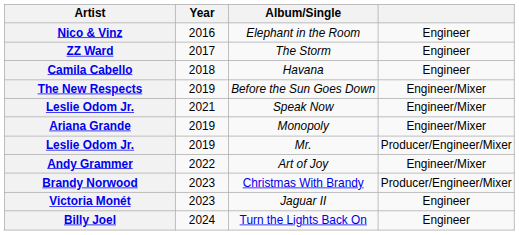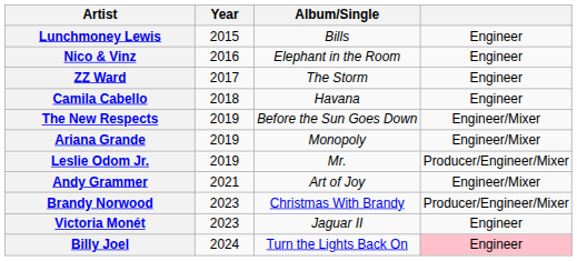+ row: Lunchmoney Lewis | 2015 | Bills | Engineer
- row: Leslie Odom Jr. | 2021 | Speak Now | Engineer/Mixer
Andy Grammer | Year: 2022 -> 2021
Billy Joel | column 4: no background -> pink background
